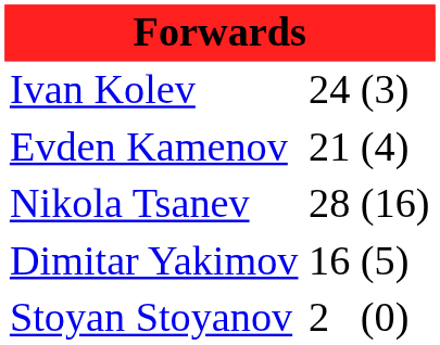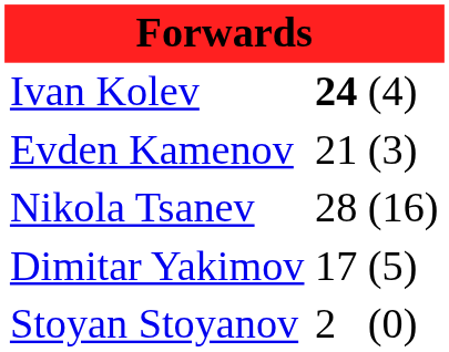Ivan Kolev | column 2: normal -> bold
Ivan Kolev | column 3: (3) -> (4)
Evden Kamenov | column 3: (4) -> (3)
Dimitar Yakimov | column 2: 16 -> 17
